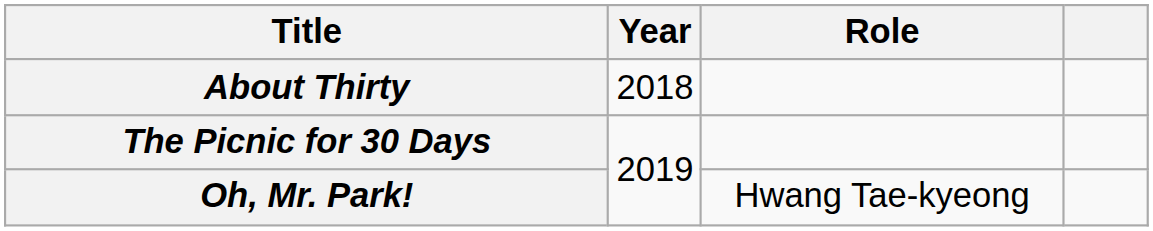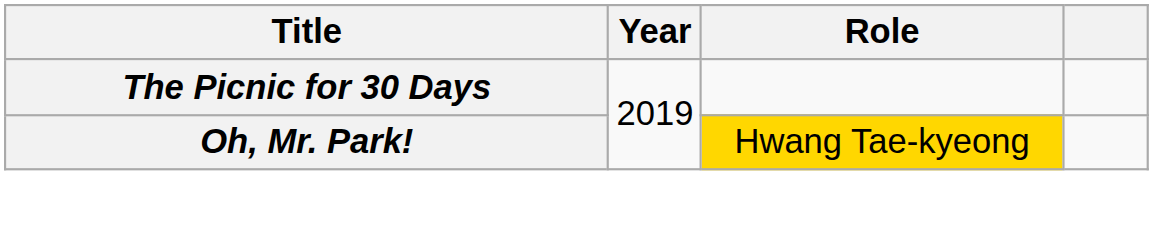- row: About Thirty | 2018
Oh, Mr. Park! | Role: no background -> gold background
